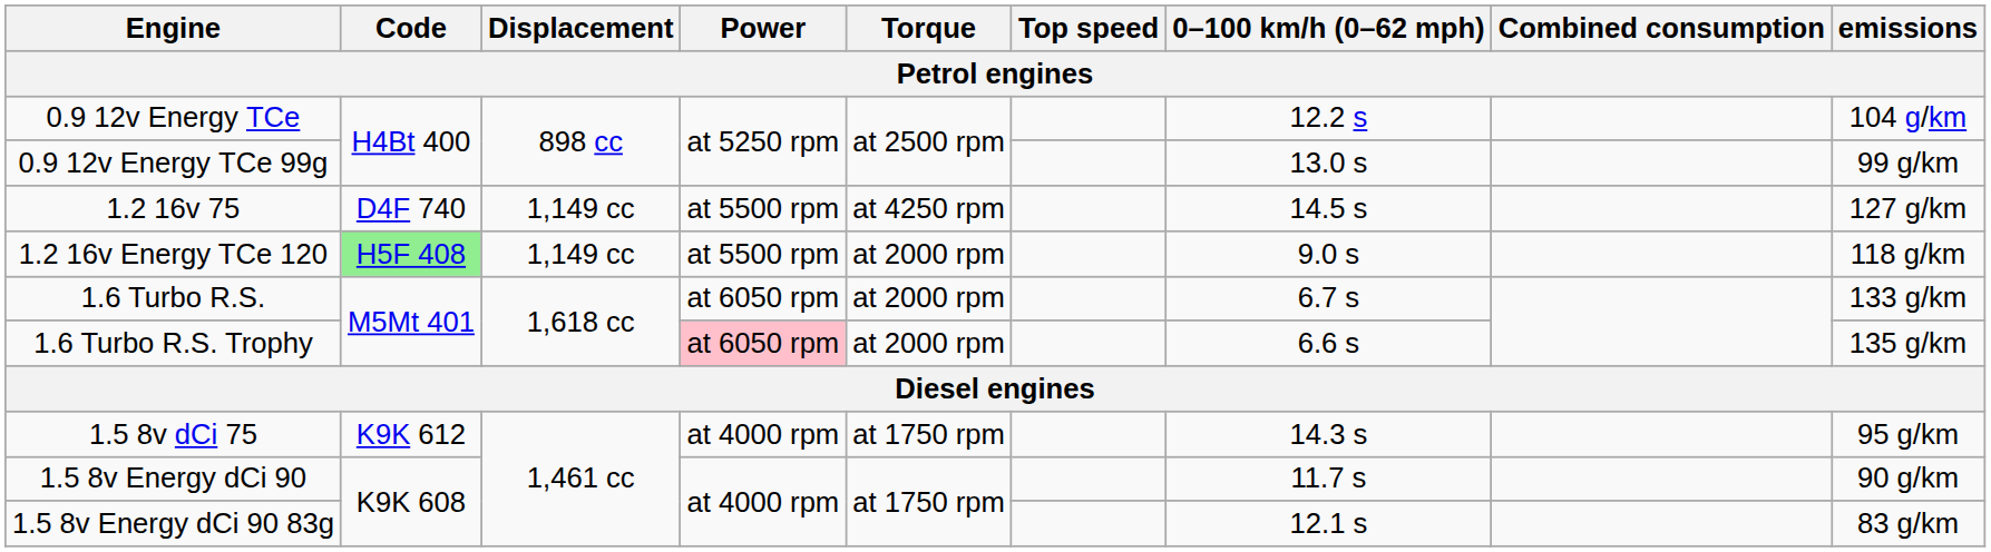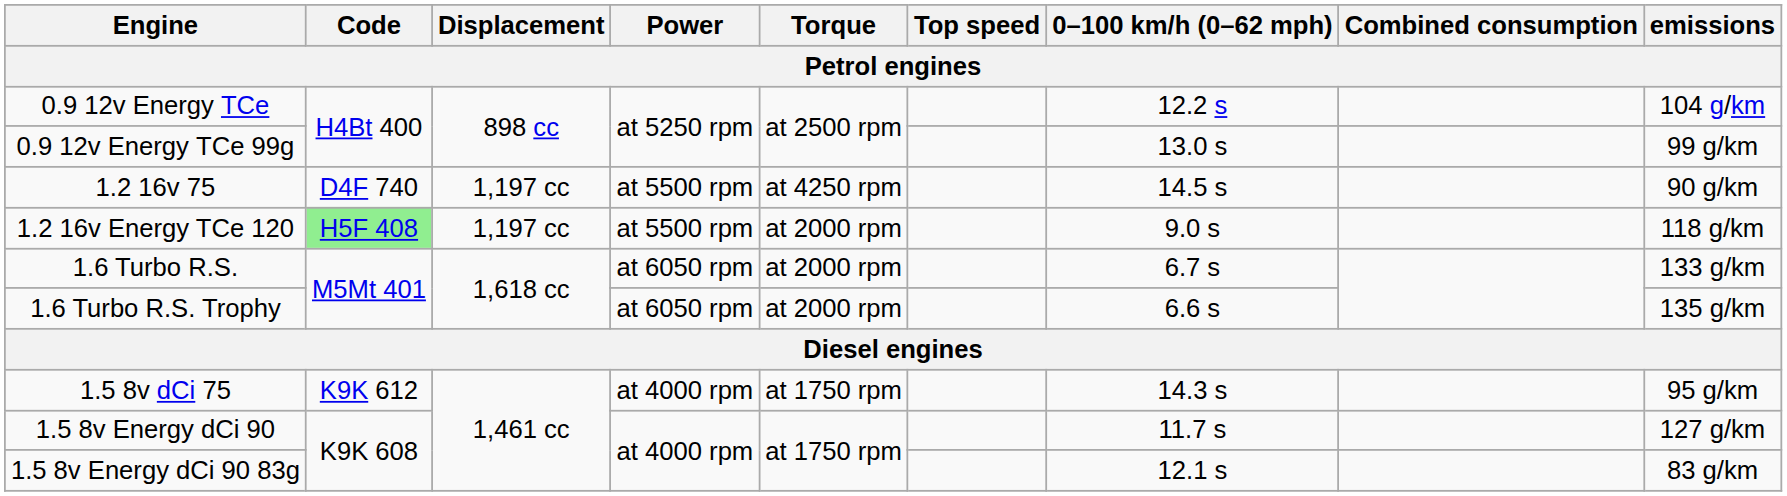1.2 16v 75 | Displacement: 1,149 cc -> 1,197 cc
1.2 16v 75 | emissions: 127 g/km -> 90 g/km
1.2 16v Energy TCe 120 | Displacement: 1,149 cc -> 1,197 cc
1.6 Turbo R.S. Trophy | Power: pink background -> no background
1.5 8v Energy dCi 90 | emissions: 90 g/km -> 127 g/km
